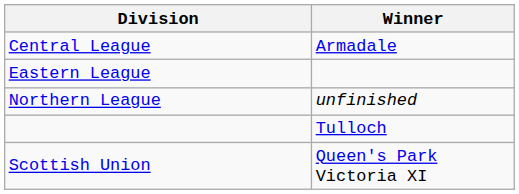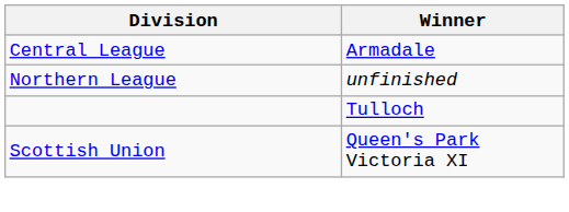- row: Eastern League
